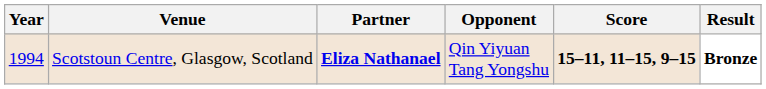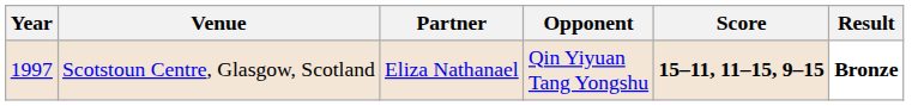Scotstoun Centre, Glasgow, Scotland | Year: 1994 -> 1997
Scotstoun Centre, Glasgow, Scotland | Partner: bold -> normal
